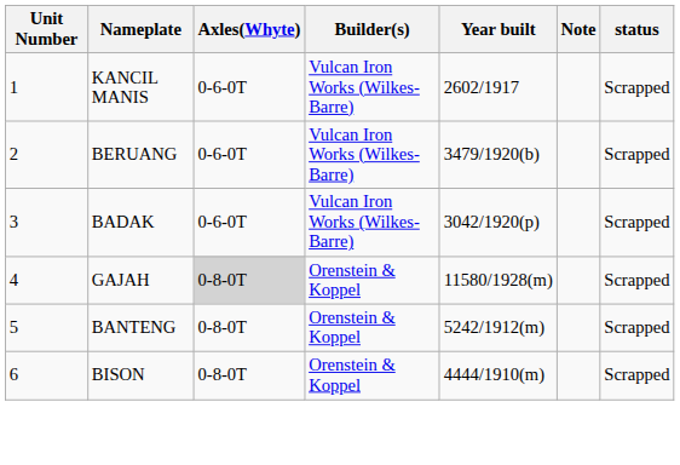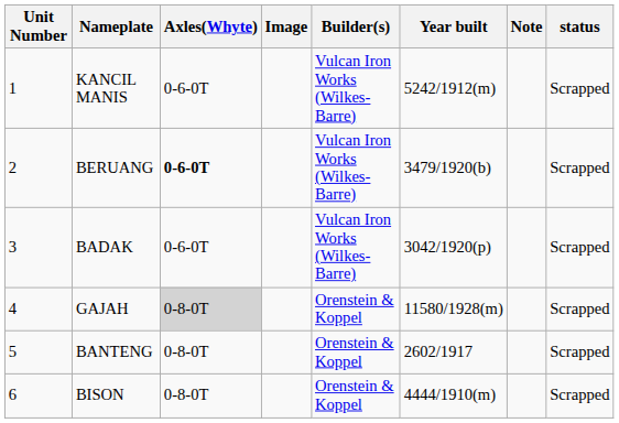+ column: Image
KANCIL MANIS | Year built: 2602/1917 -> 5242/1912(m)
BERUANG | Axles(Whyte): normal -> bold
BANTENG | Year built: 5242/1912(m) -> 2602/1917
